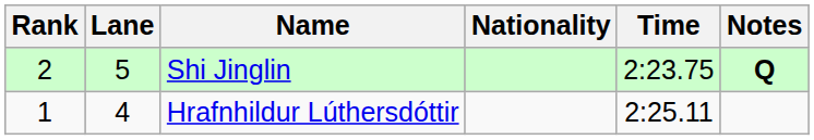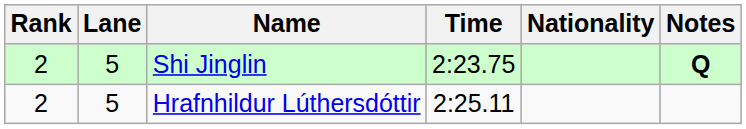columns swapped: Nationality <-> Time
Hrafnhildur Lúthersdóttir | Rank: 1 -> 2
Hrafnhildur Lúthersdóttir | Lane: 4 -> 5
